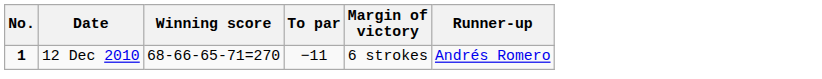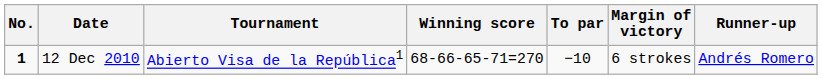+ column: Tournament | Abierto Visa de la República1
12 Dec 2010 | To par: −11 -> −10
